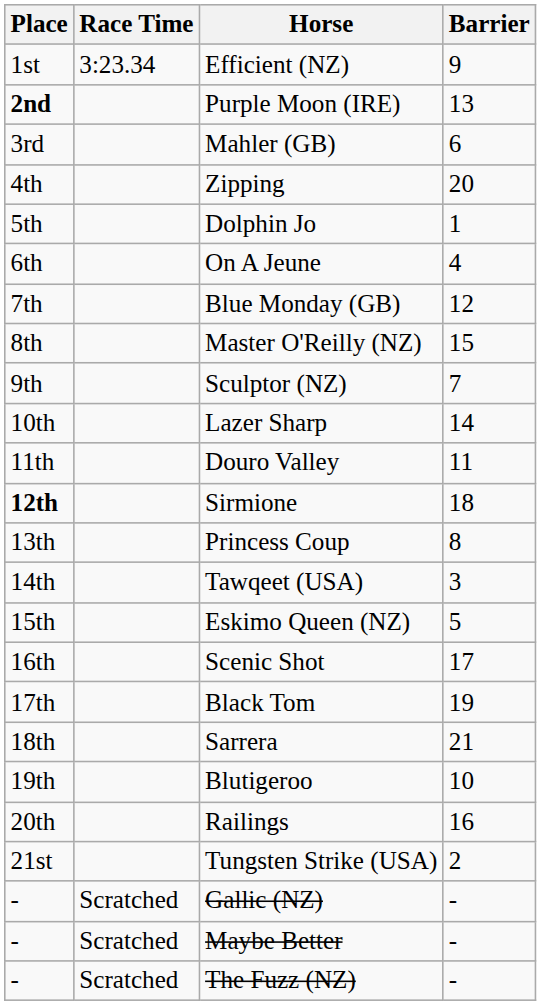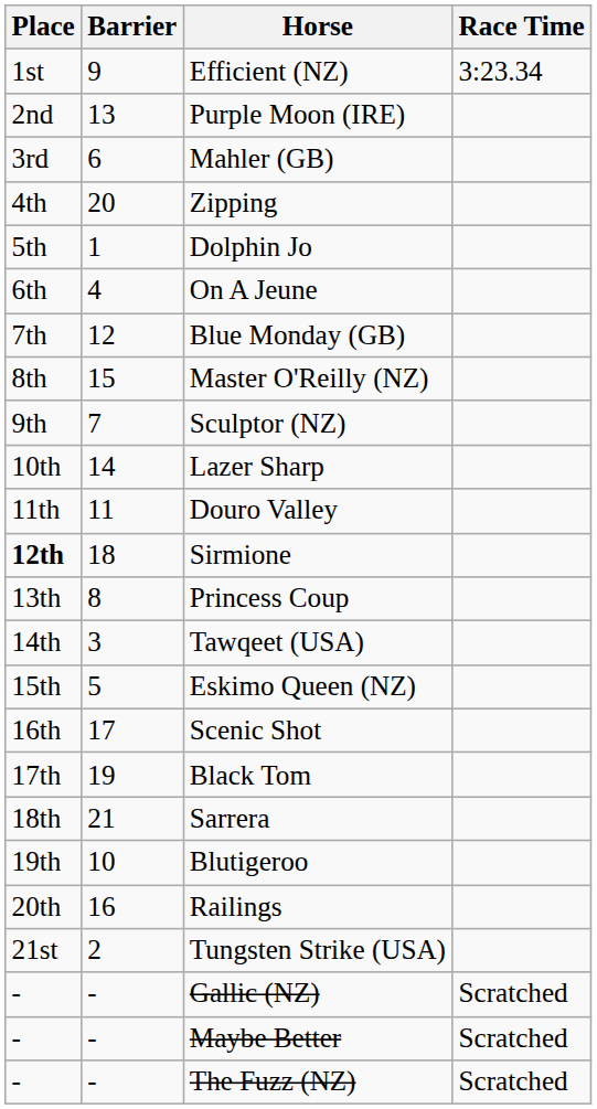columns swapped: Barrier <-> Race Time
Purple Moon (IRE) | Place: bold -> normal
